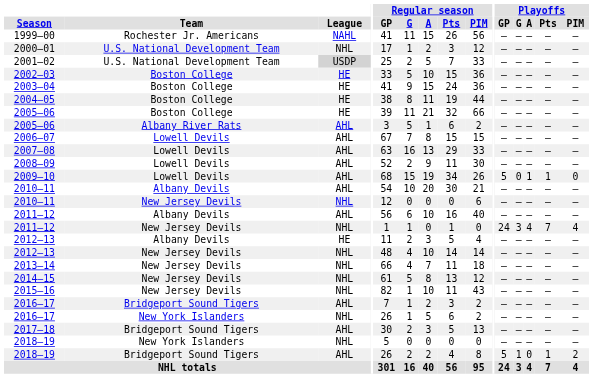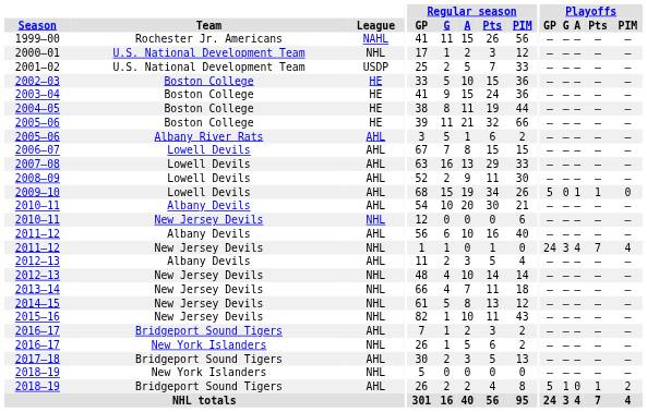2001–02 | League: lightgrey background -> no background
2012–13 / Albany Devils | League: HE -> AHL
